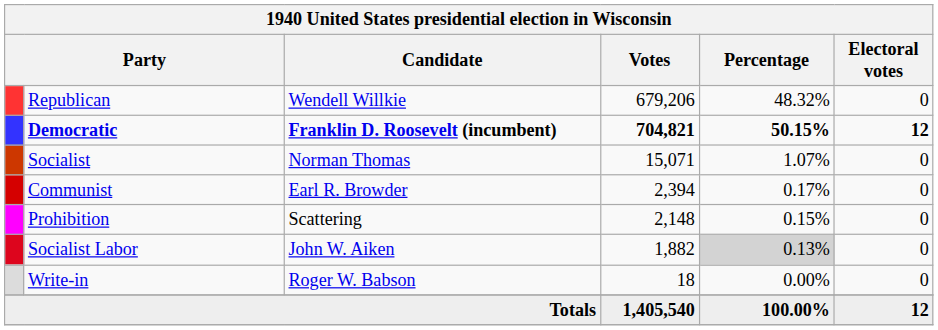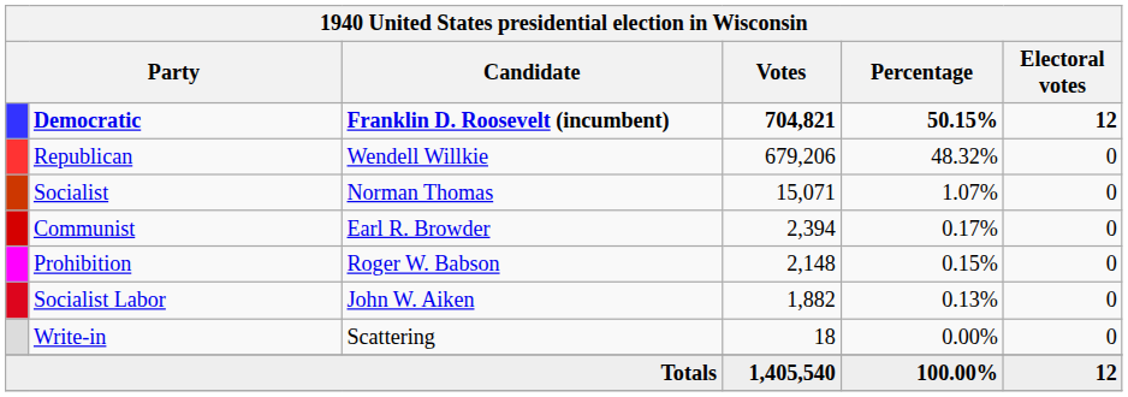rows swapped: Democratic <-> Republican
Prohibition | Candidate: Scattering -> Roger W. Babson
Socialist Labor | Percentage: lightgrey background -> no background
Write-in | Candidate: Roger W. Babson -> Scattering
